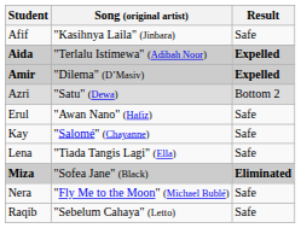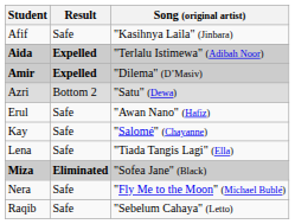columns swapped: Song (original artist) <-> Result
